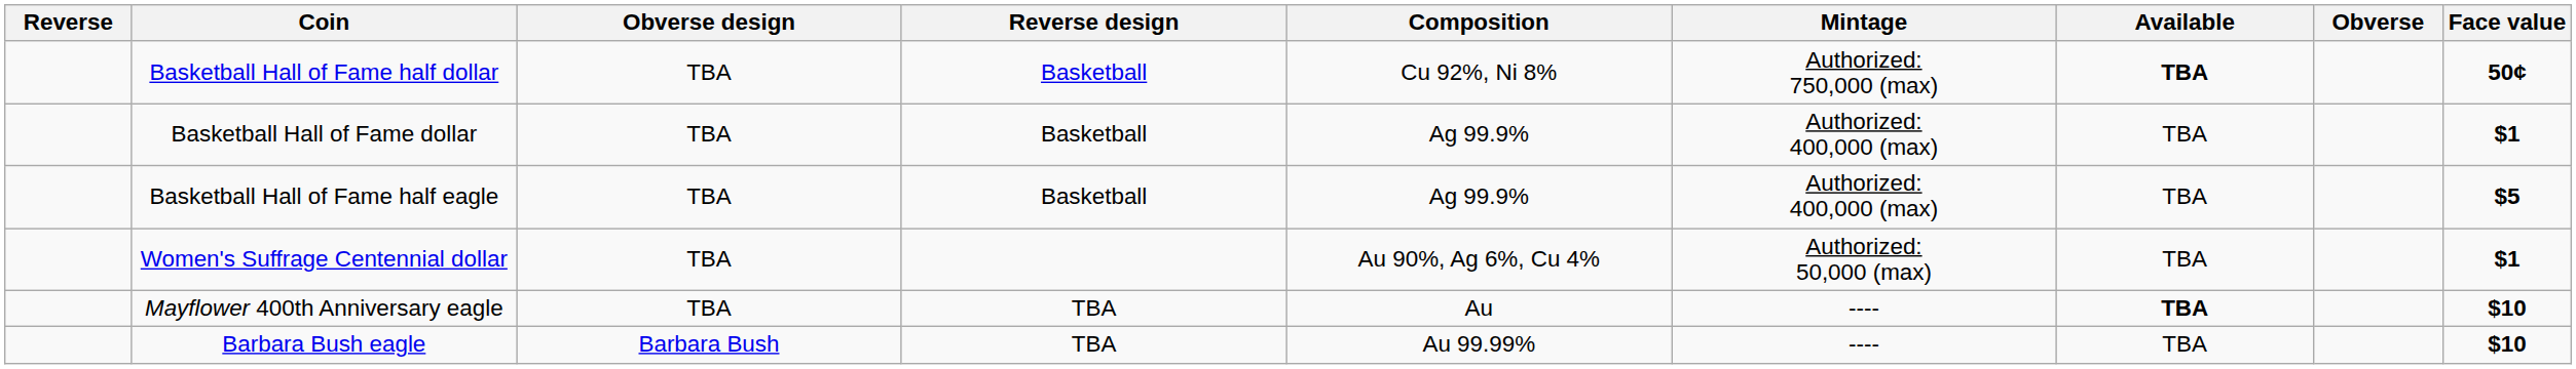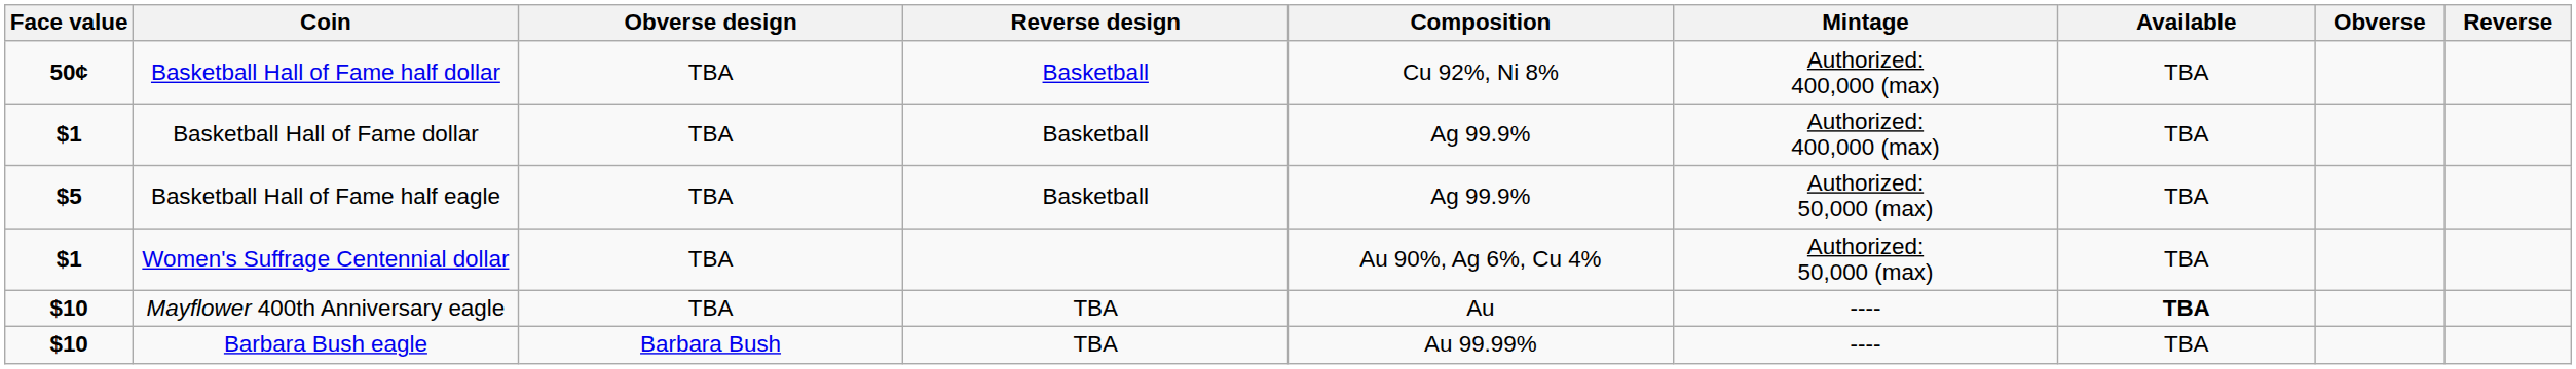columns swapped: Face value <-> Reverse
Basketball Hall of Fame half dollar | Mintage: Authorized: 750,000 (max) -> Authorized: 400,000 (max)
Basketball Hall of Fame half dollar | Available: bold -> normal
Basketball Hall of Fame half eagle | Mintage: Authorized: 400,000 (max) -> Authorized: 50,000 (max)
